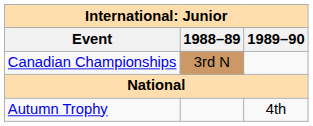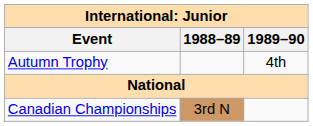rows swapped: Autumn Trophy <-> Canadian Championships
